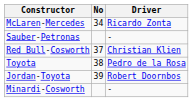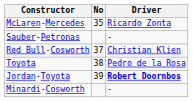McLaren-Mercedes | No: 34 -> 35
Jordan-Toyota | Driver: normal -> bold
